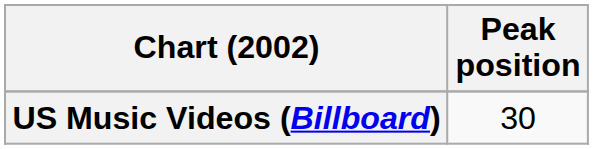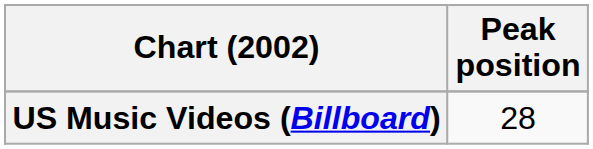US Music Videos (Billboard) | Peak position: 30 -> 28
